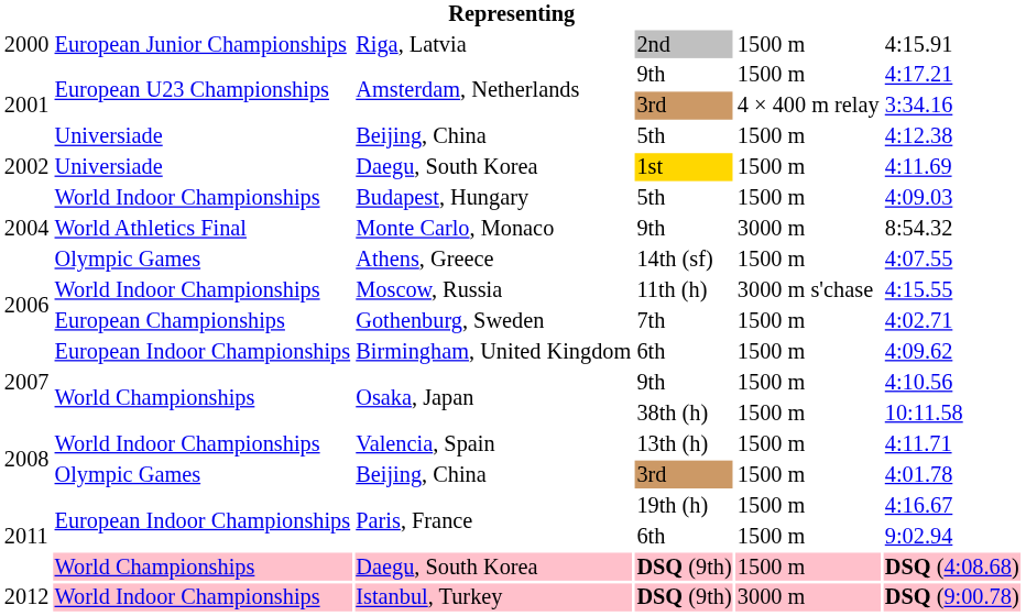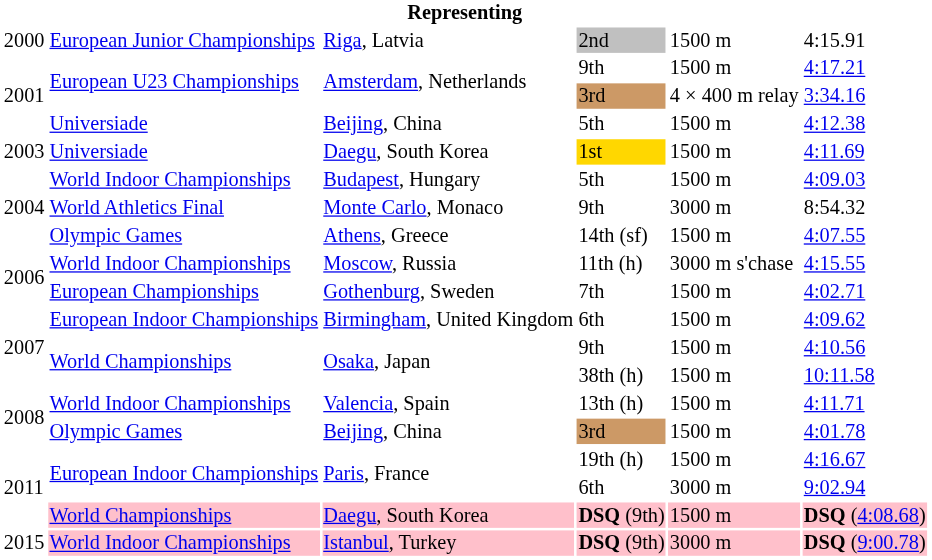Daegu, South Korea / 1st | column 1: 2002 -> 2003
Paris, France / 6th | column 5: 1500 m -> 3000 m
Istanbul, Turkey | column 1: 2012 -> 2015
